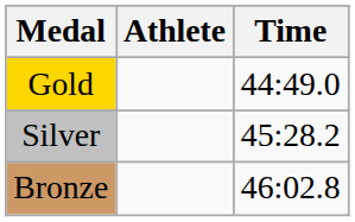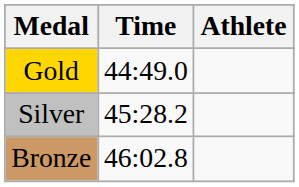columns swapped: Athlete <-> Time
